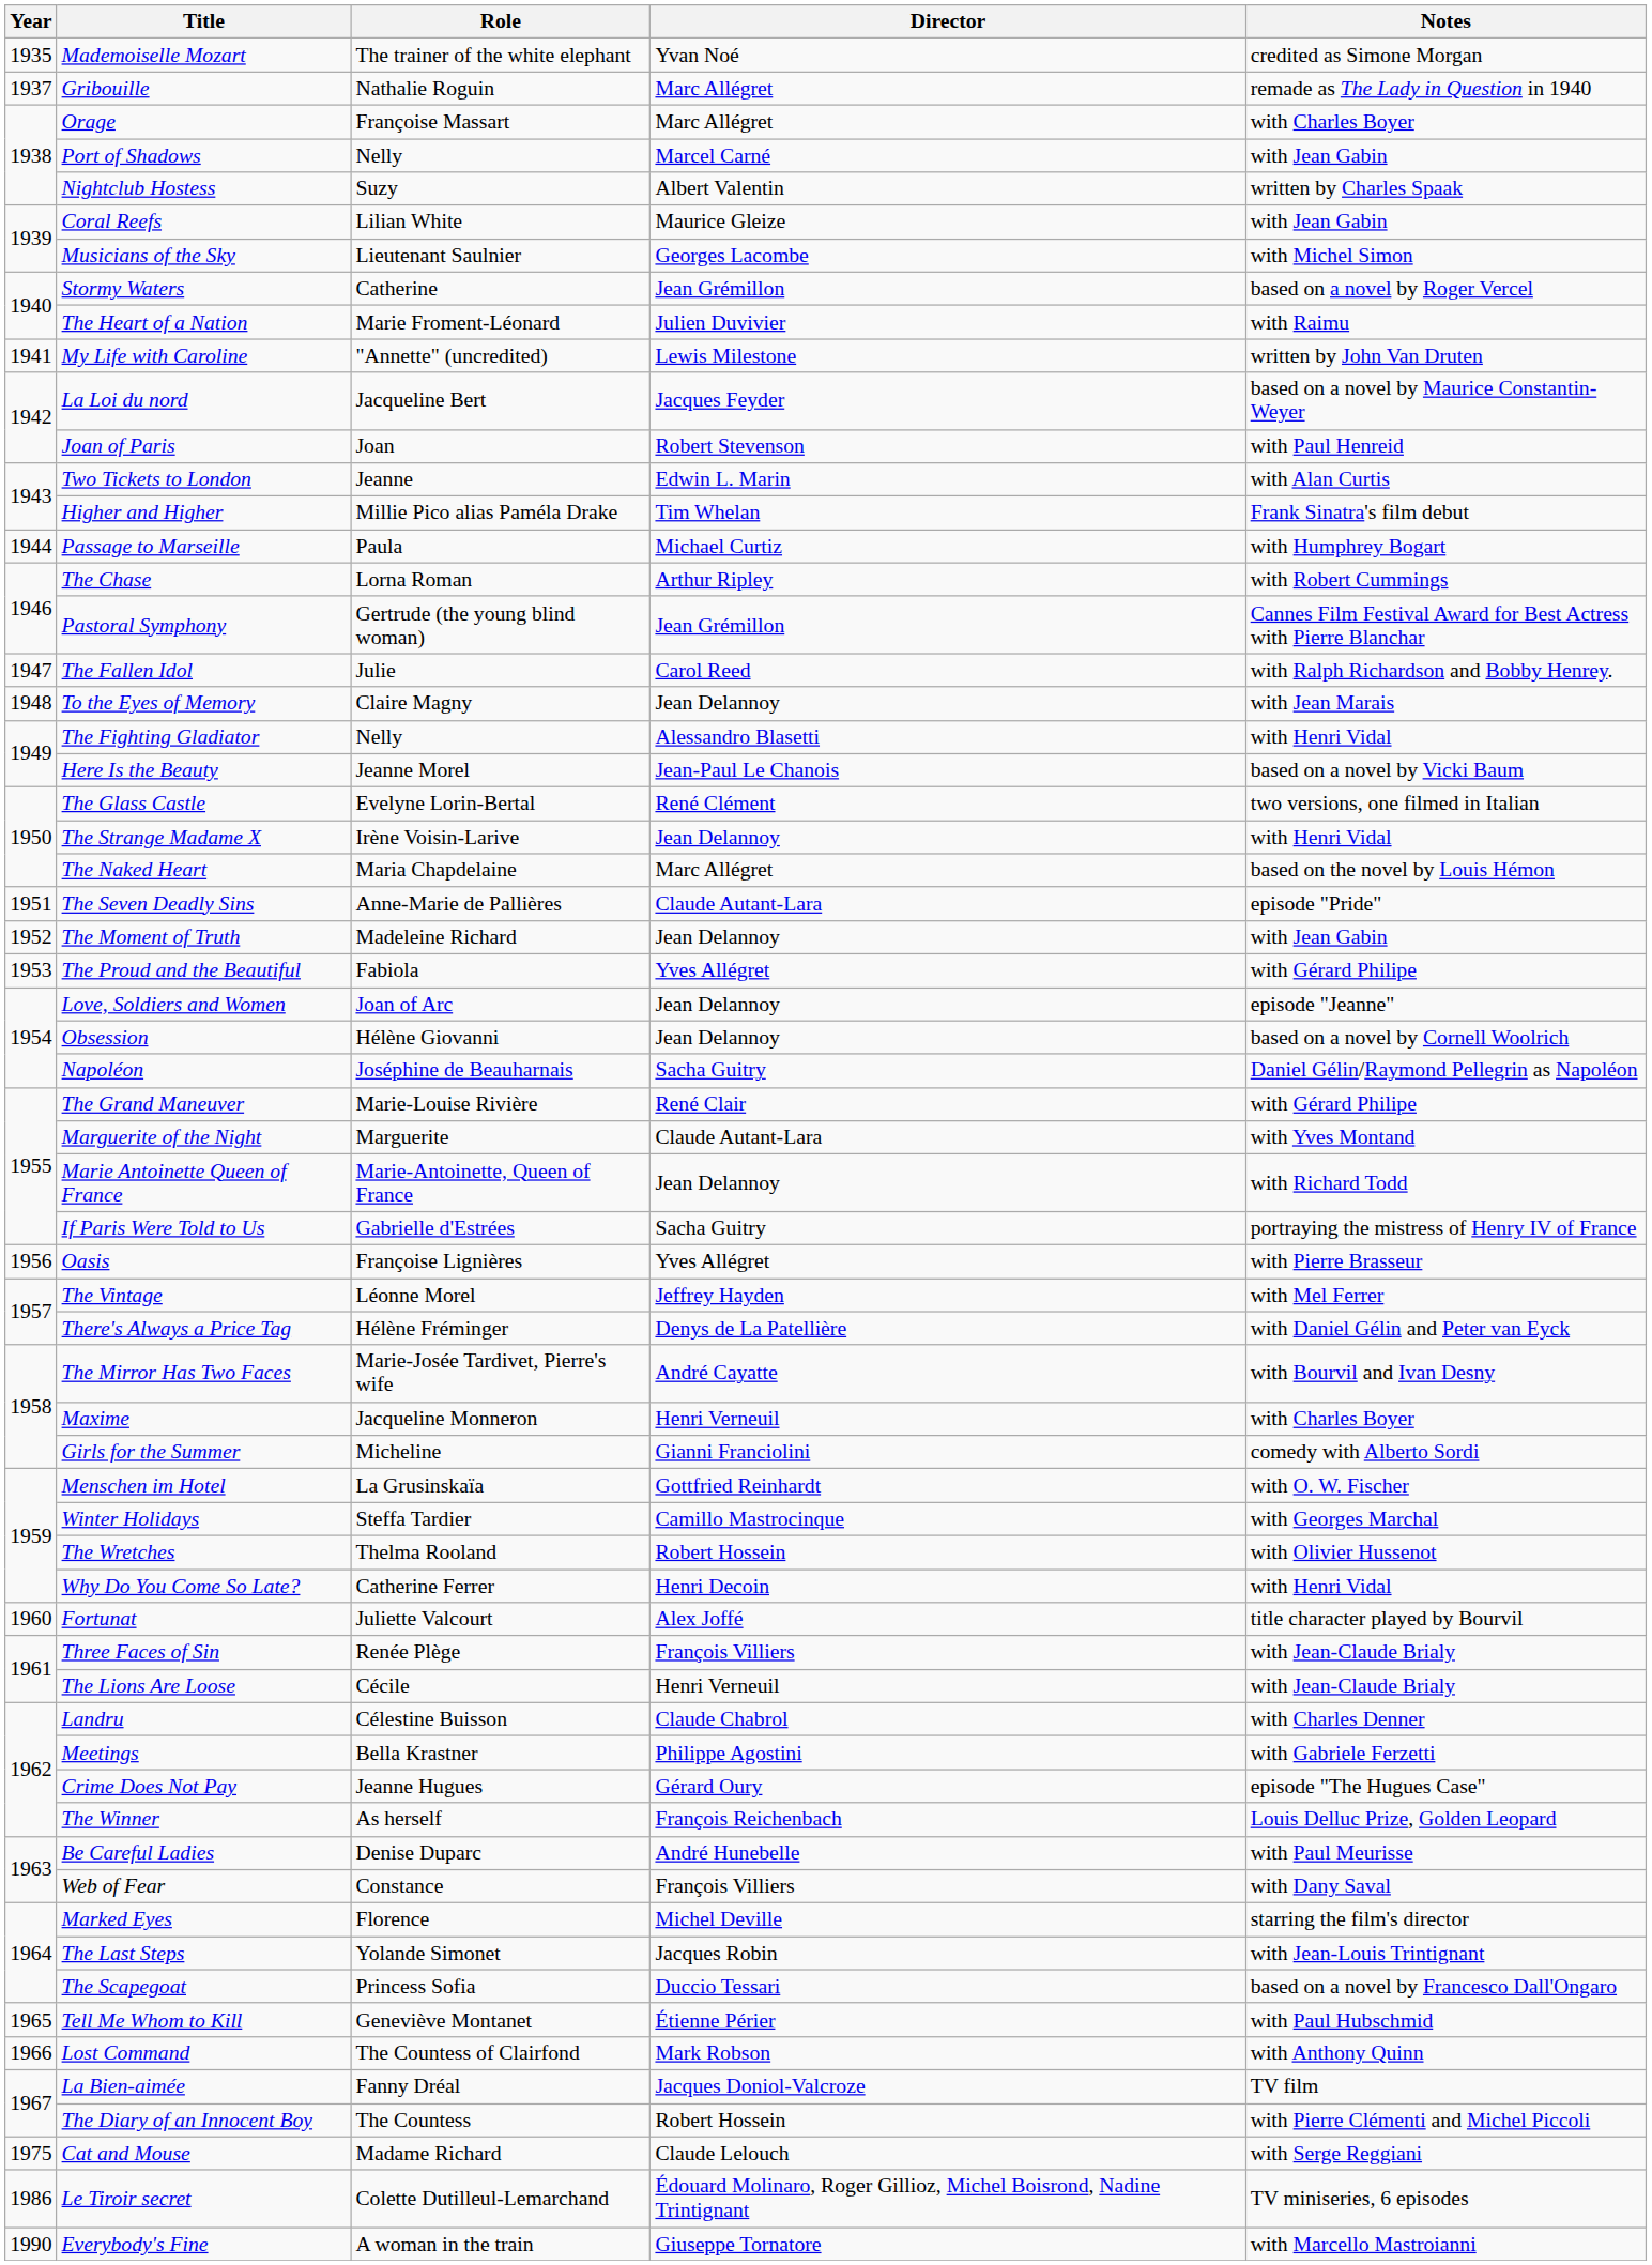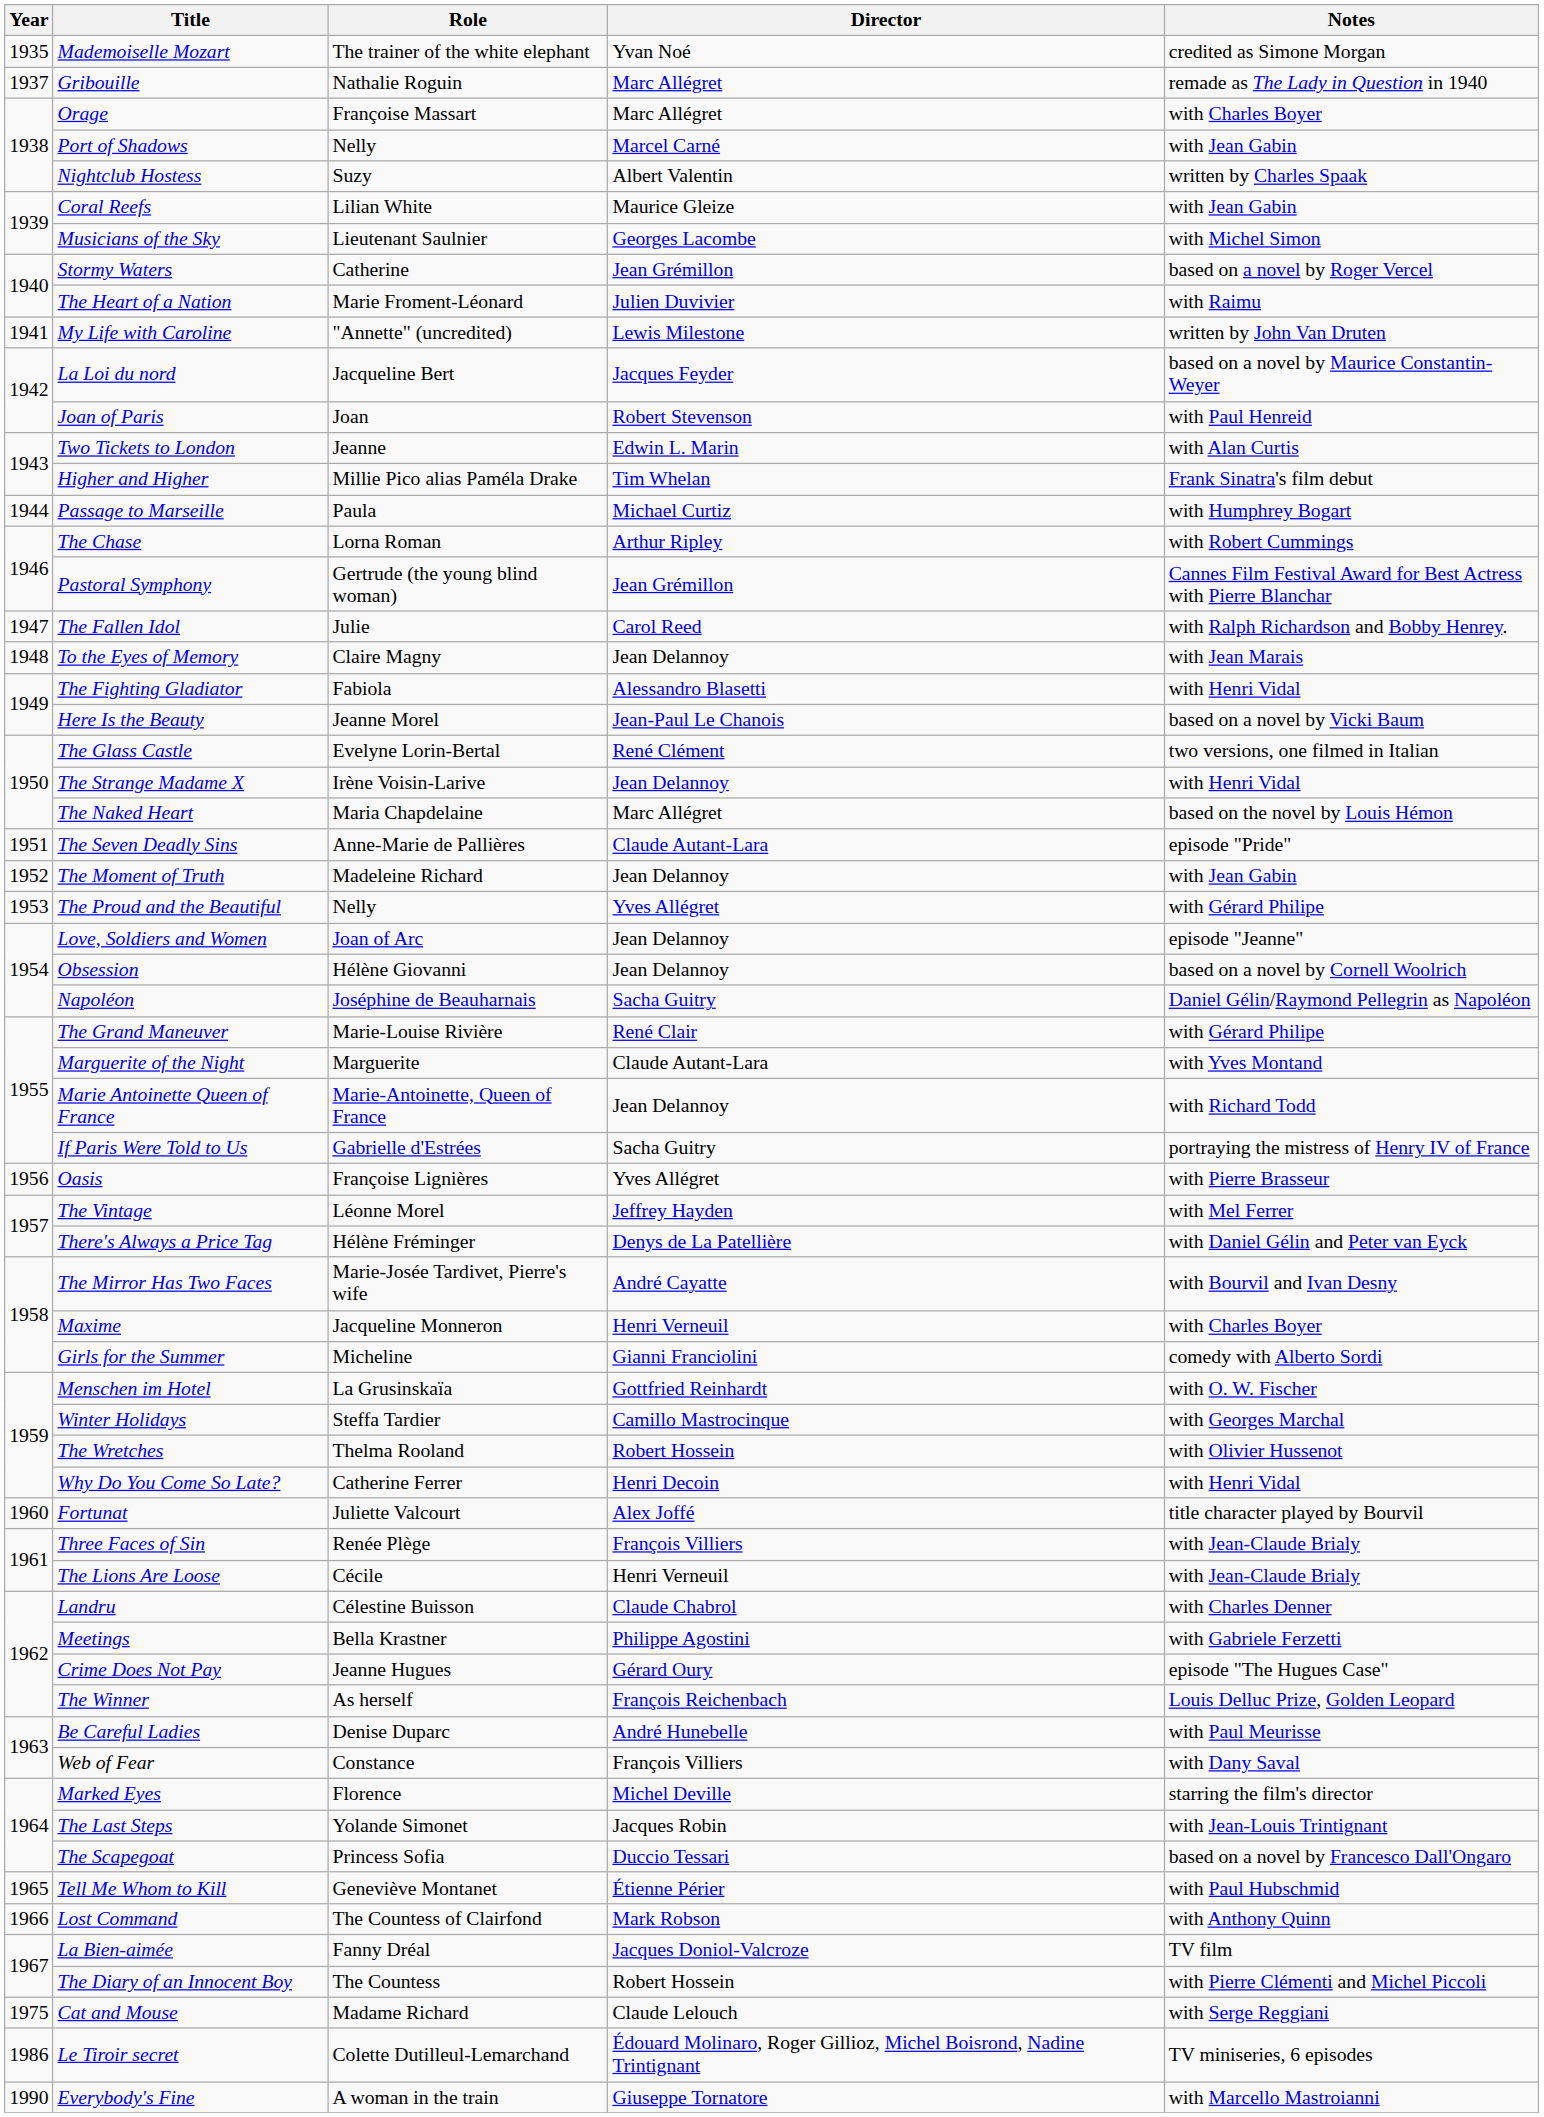The Fighting Gladiator | Role: Nelly -> Fabiola
The Proud and the Beautiful | Role: Fabiola -> Nelly
